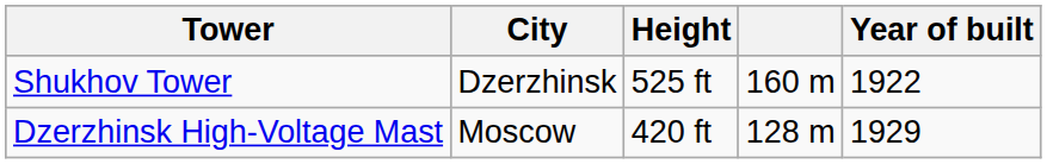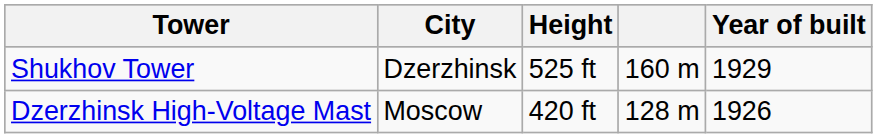Shukhov Tower | Year of built: 1922 -> 1929
Dzerzhinsk High-Voltage Mast | Year of built: 1929 -> 1926
